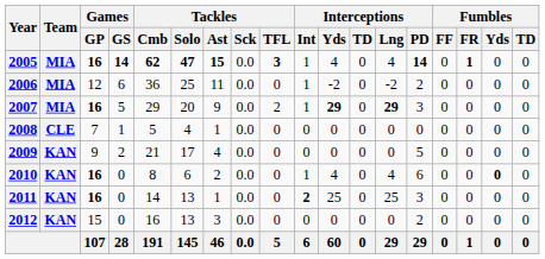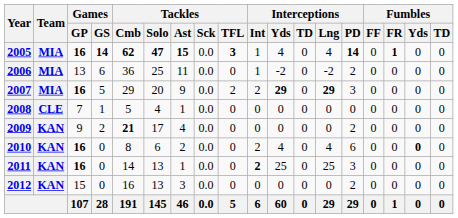2006 | Games / GP: 12 -> 13
2007 | Interceptions / Int: 1 -> 2
2009 | Tackles / Cmb: normal -> bold
2009 | Interceptions / PD: 5 -> 2
2010 | Interceptions / Int: 1 -> 2
